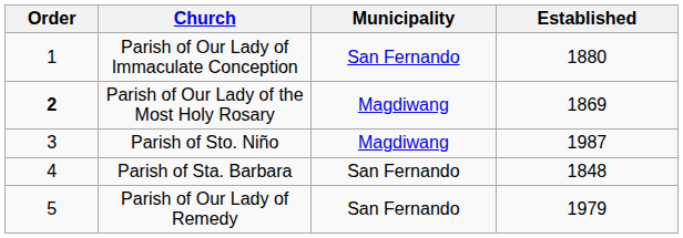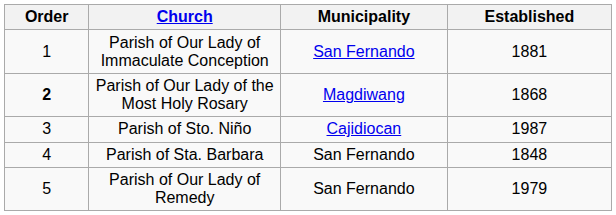Parish of Our Lady of Immaculate Conception | Established: 1880 -> 1881
Parish of Our Lady of the Most Holy Rosary | Established: 1869 -> 1868
Parish of Sto. Niño | Municipality: Magdiwang -> Cajidiocan
